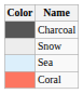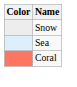- row: Charcoal
